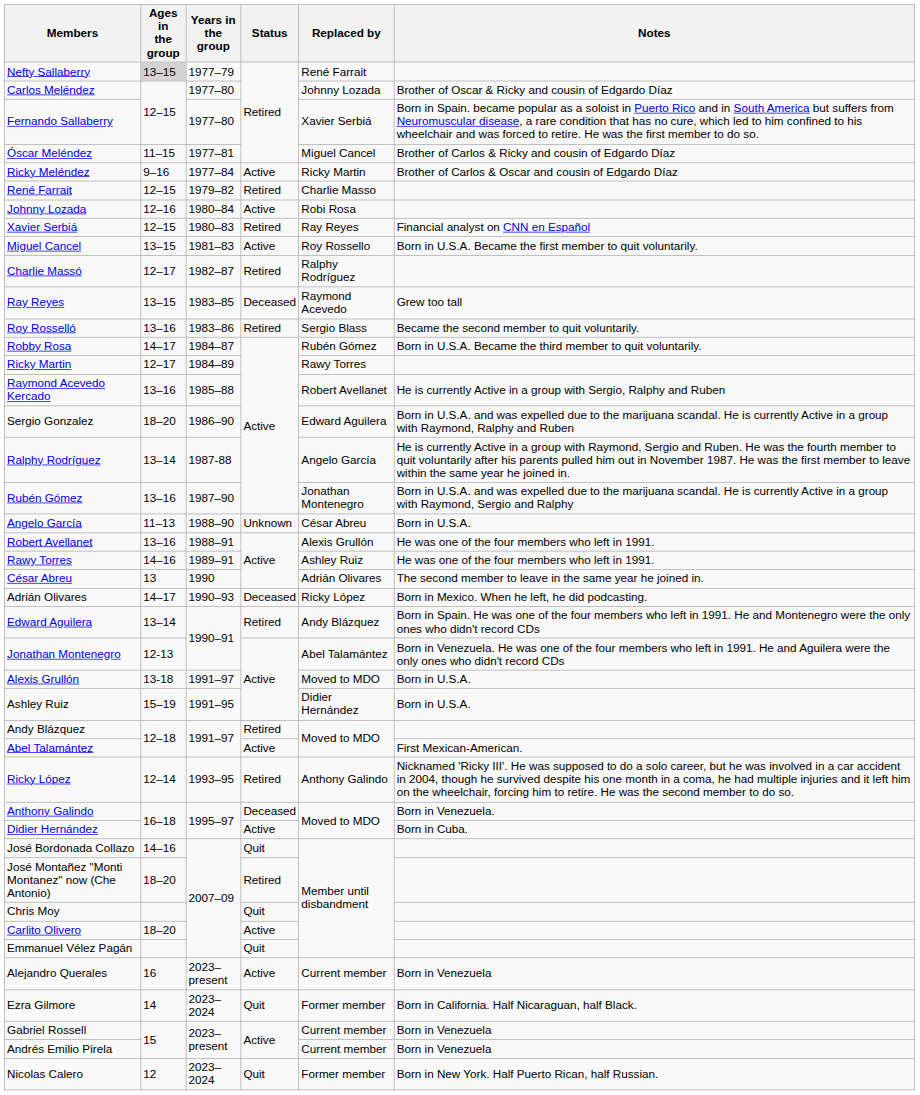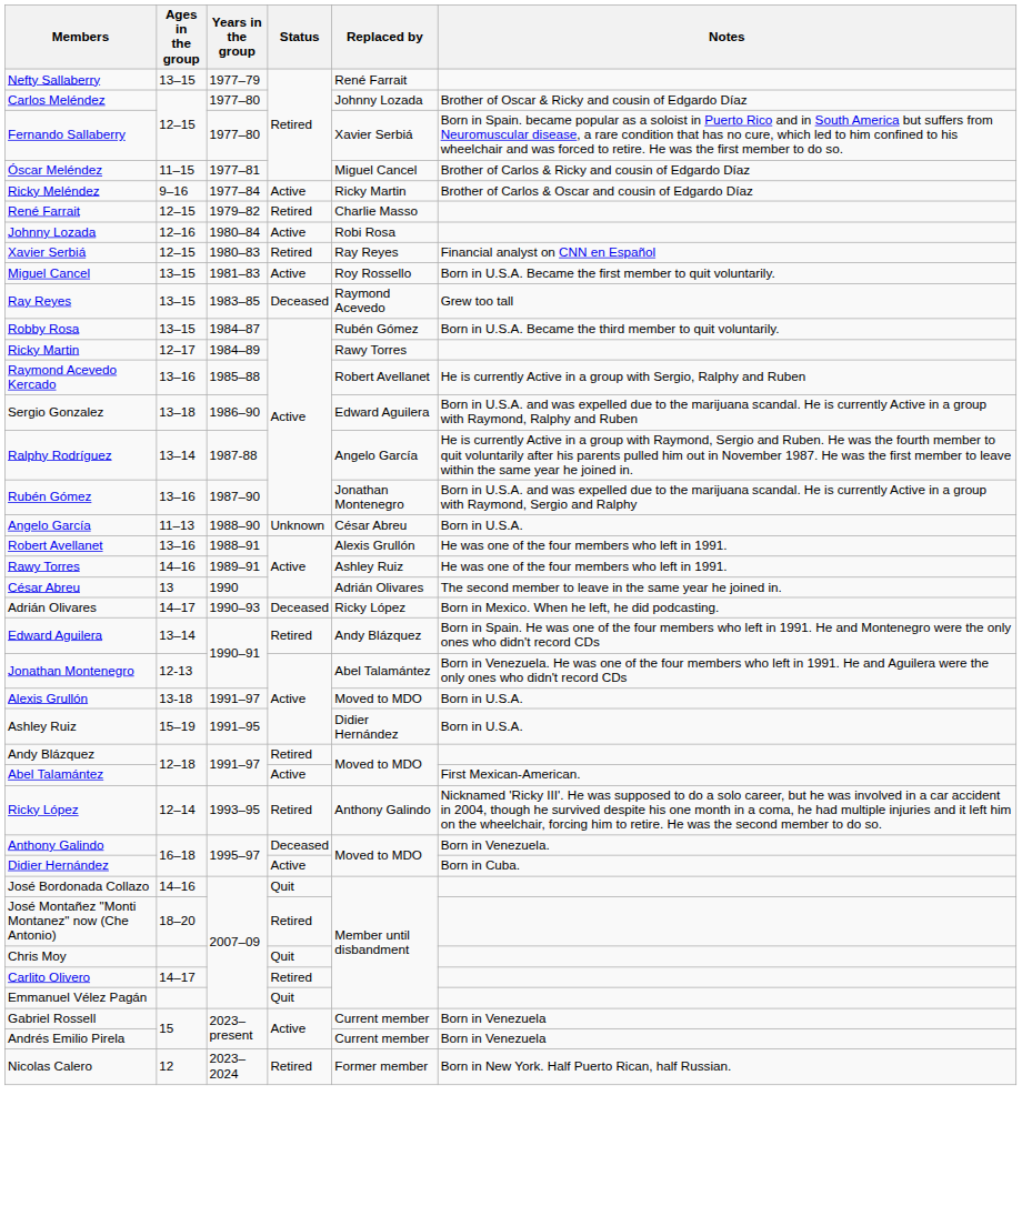Nefty Sallaberry | Ages in the group: lightgrey background -> no background
- row: Charlie Massó | 12–17 | 1982–87 | Retired | Ralphy Rodríguez
- row: Roy Rosselló | 13–16 | 1983–86 | Retired | Sergio Blass | Became the second member to quit voluntarily.
Robby Rosa | Ages in the group: 14–17 -> 13–15
Sergio Gonzalez | Ages in the group: 18–20 -> 13–18
Carlito Olivero | Ages in the group: 18–20 -> 14–17
Carlito Olivero | Status: Active -> Retired
- row: Alejandro Querales | 16 | 2023–present | Active | Current member | Born in Venezuela
- row: Ezra Gilmore | 14 | 2023–2024 | Quit | Former member | Born in California. Half Nicaraguan, half Black.
Nicolas Calero | Status: Quit -> Retired
